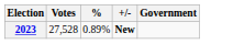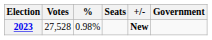+ column: Seats
2023 | %: 0.89% -> 0.98%
